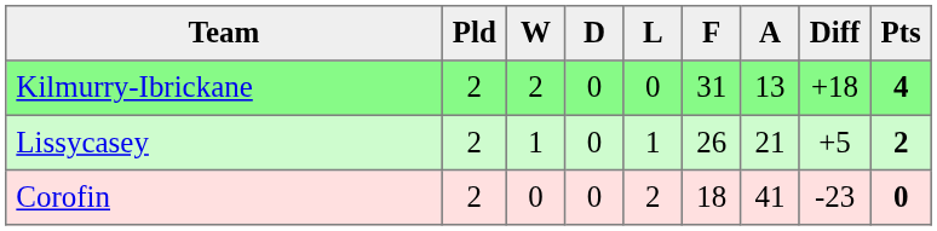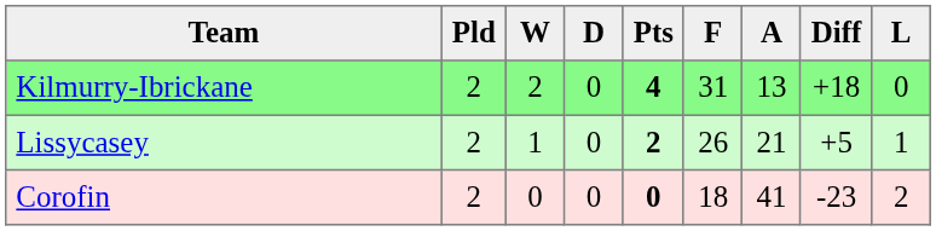columns swapped: L <-> Pts
